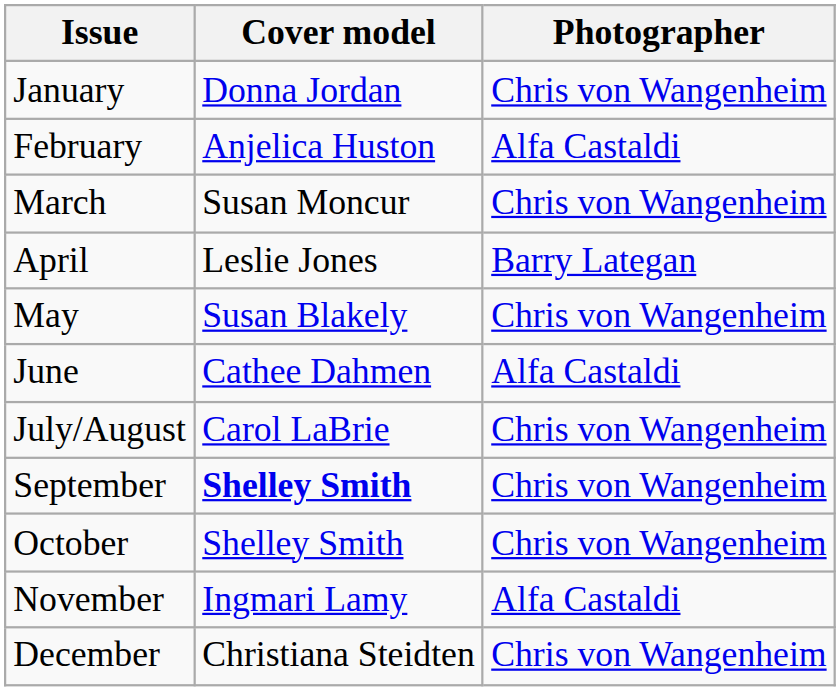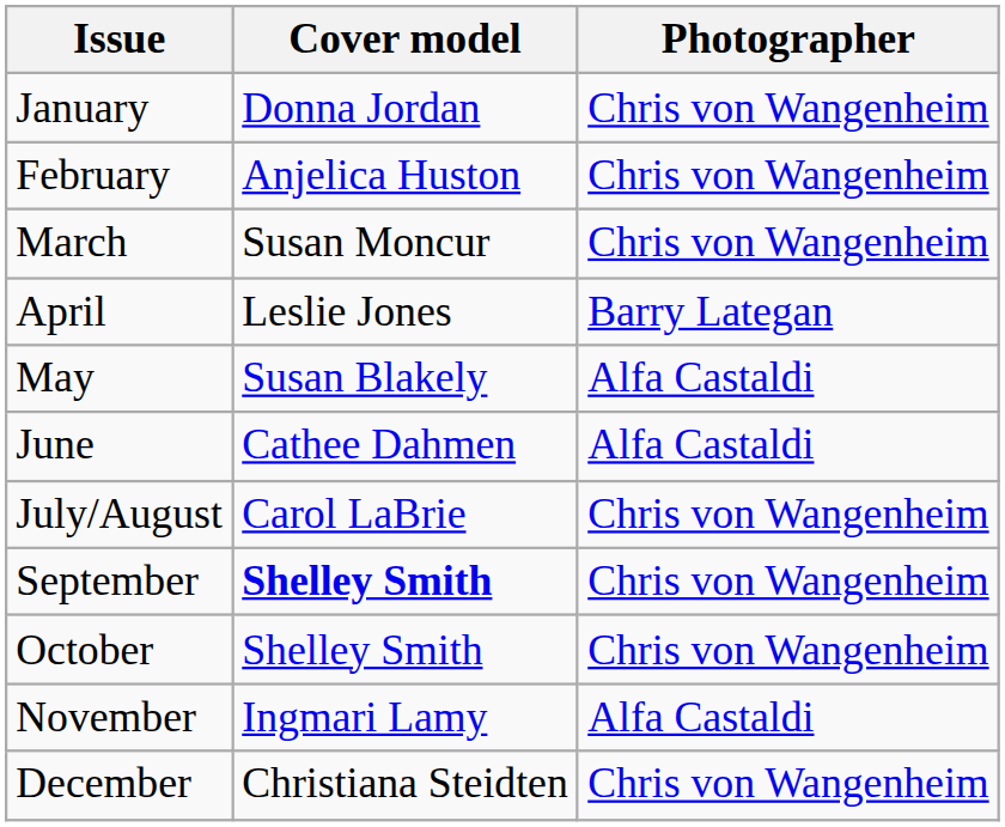February | Photographer: Alfa Castaldi -> Chris von Wangenheim
May | Photographer: Chris von Wangenheim -> Alfa Castaldi
